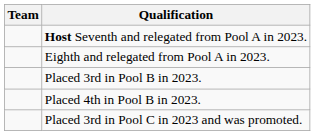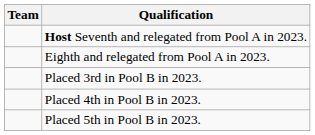+ row: Placed 5th in Pool B in 2023.
- row: Placed 3rd in Pool C in 2023 and was promoted.
